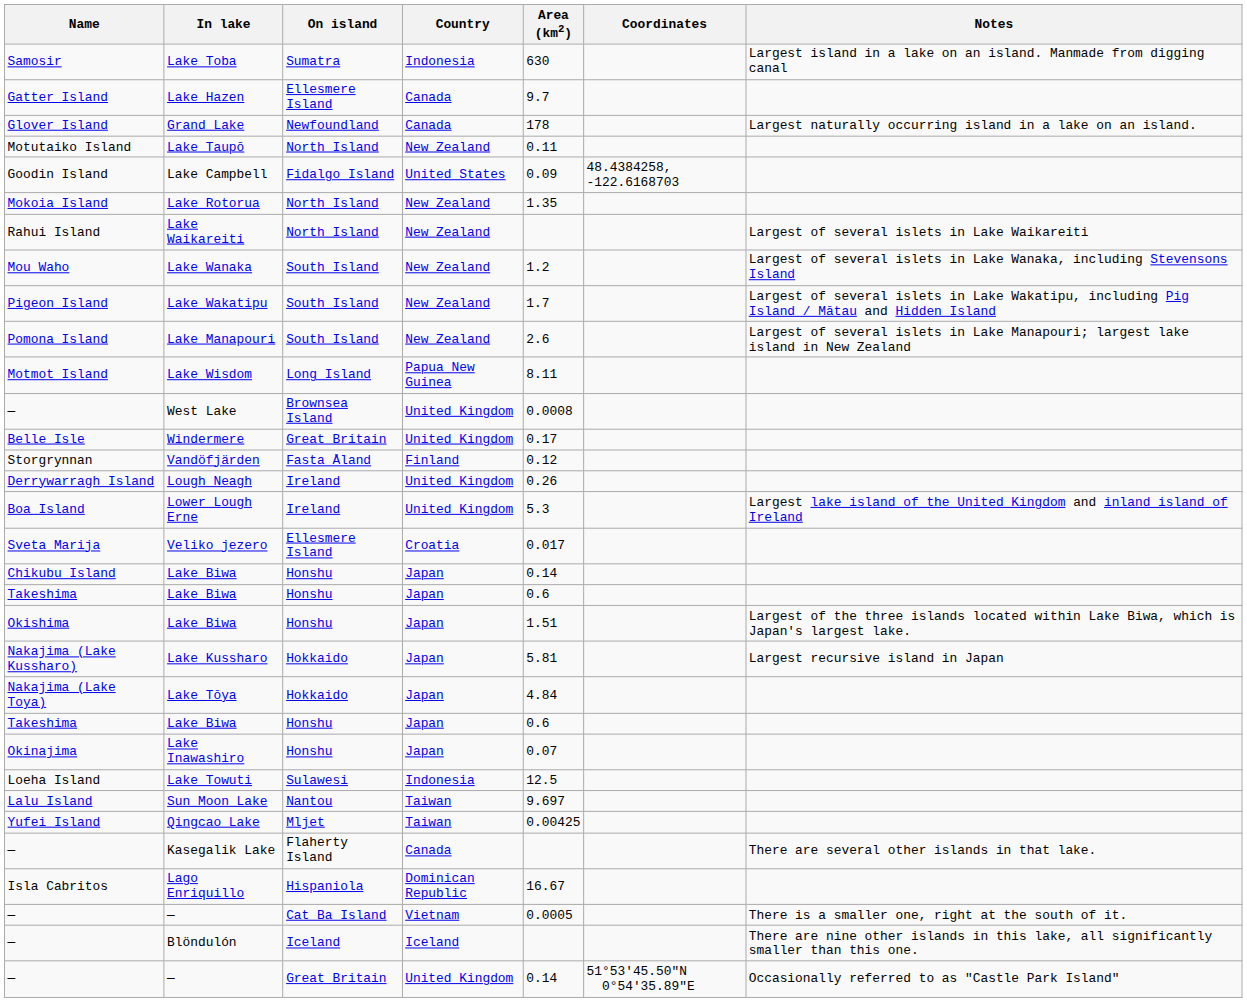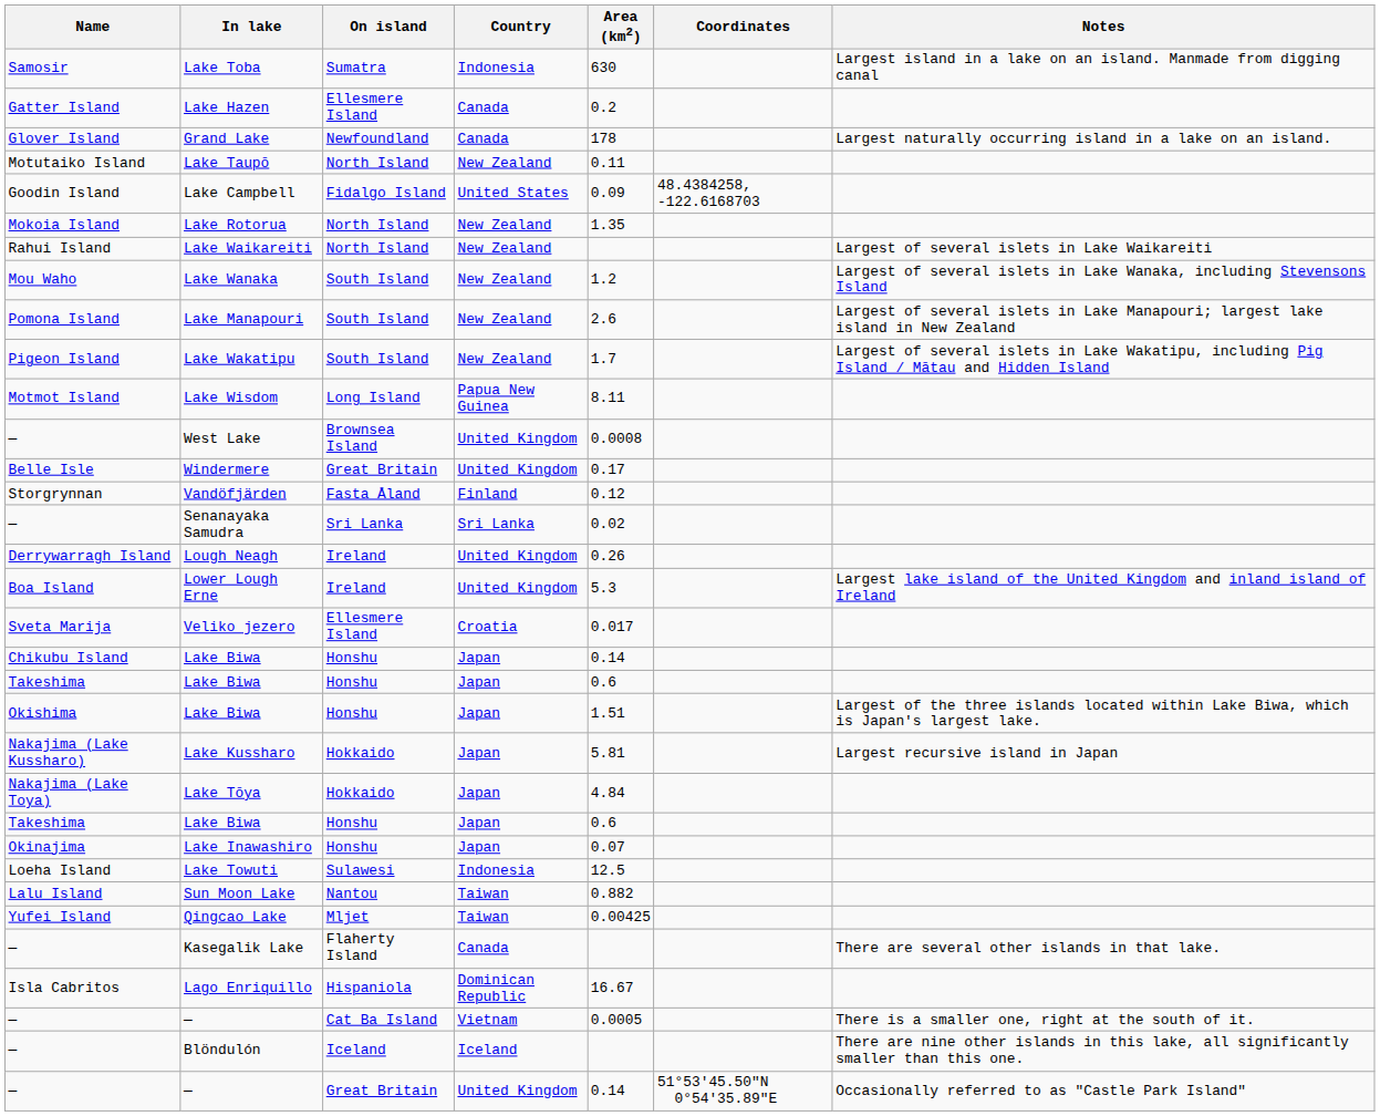Lake Hazen | Area (km2): 9.7 -> 0.2
rows swapped: Lake Wakatipu <-> Lake Manapouri
+ row: — | Senanayaka Samudra | Sri Lanka | Sri Lanka | 0.02
Sun Moon Lake | Area (km2): 9.697 -> 0.882
